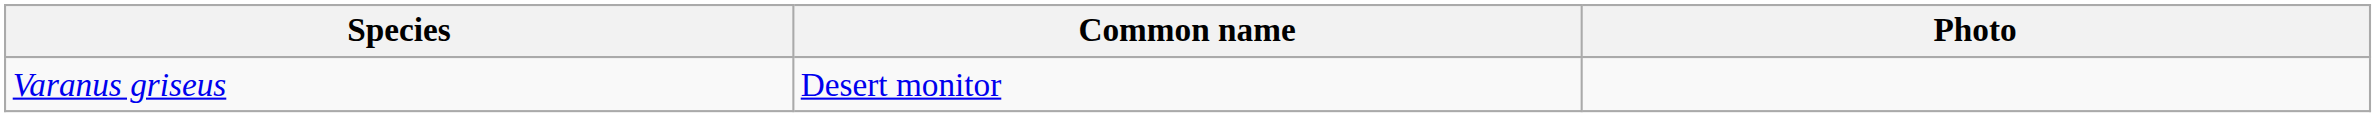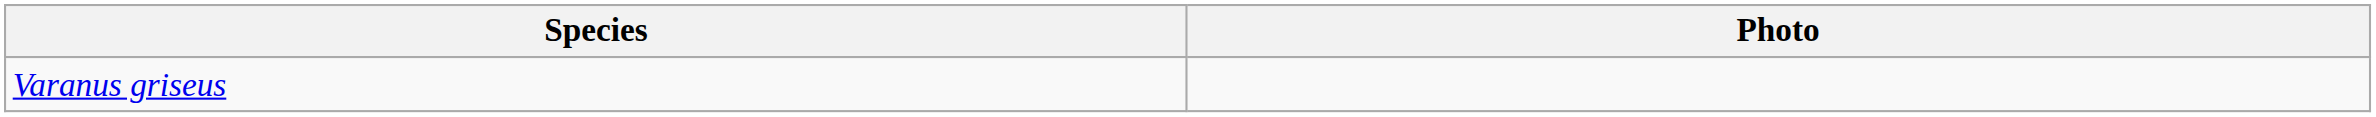- column: Common name | Desert monitor
